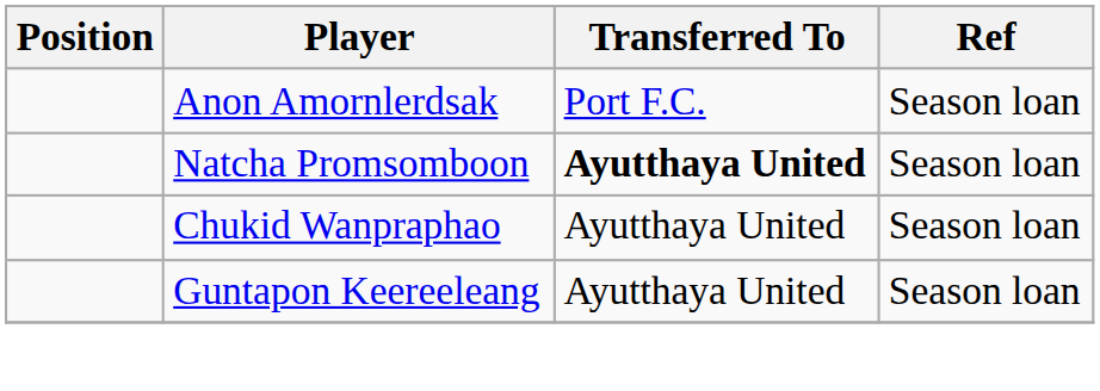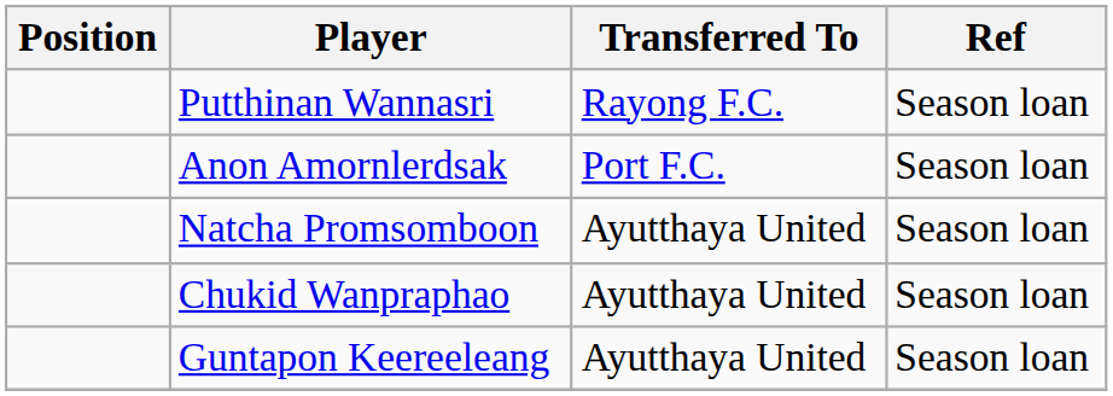+ row: Putthinan Wannasri | Rayong F.C. | Season loan
Natcha Promsomboon | Transferred To: bold -> normal
